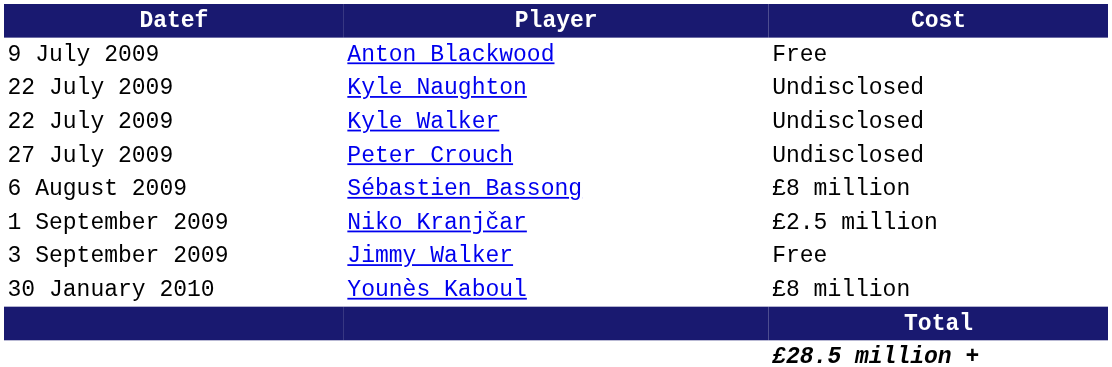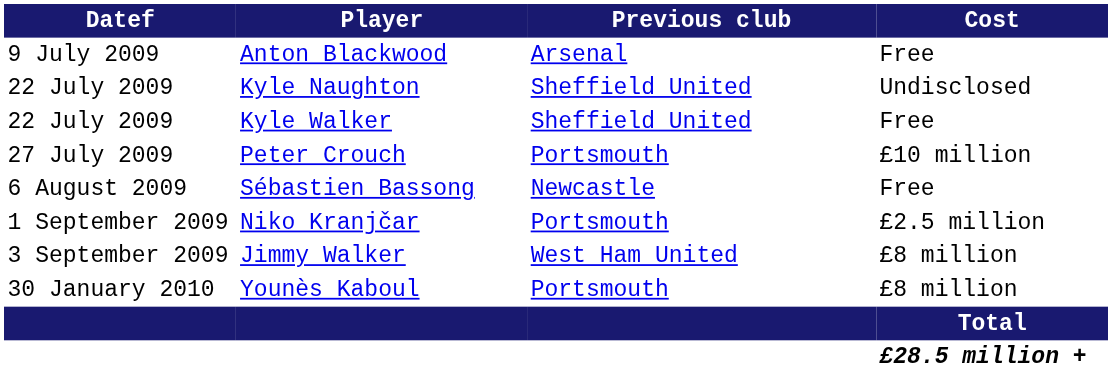+ column: Previous club | Arsenal | Sheffield United | Sheffield United | Portsmouth | Newcastle | Portsmouth | West Ham United | Portsmouth
Kyle Walker | Cost: Undisclosed -> Free
Peter Crouch | Cost: Undisclosed -> £10 million
Sébastien Bassong | Cost: £8 million -> Free
Jimmy Walker | Cost: Free -> £8 million
